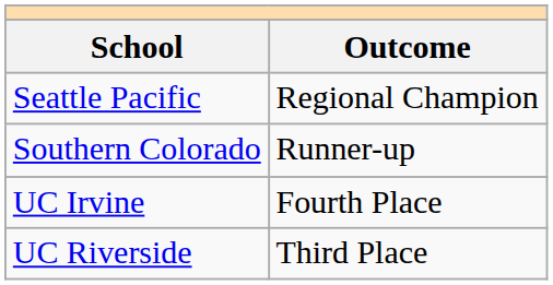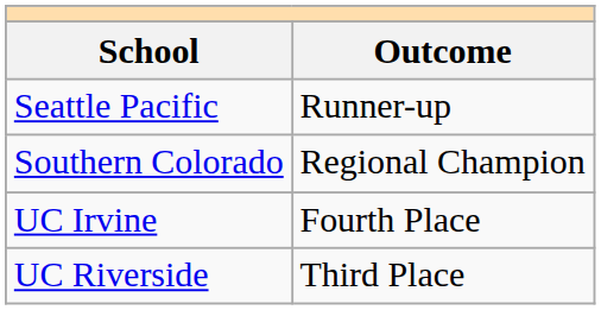Seattle Pacific | Outcome: Regional Champion -> Runner-up
Southern Colorado | Outcome: Runner-up -> Regional Champion
